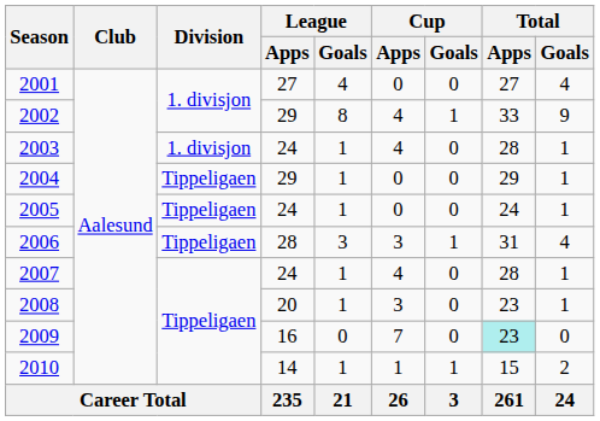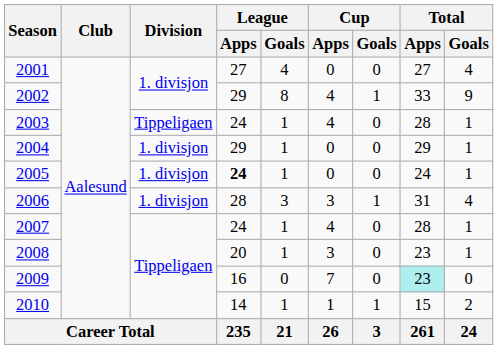2003 | Division: 1. divisjon -> Tippeligaen
2004 | Division: Tippeligaen -> 1. divisjon
2005 | Division: Tippeligaen -> 1. divisjon
2005 | League / Apps: normal -> bold
2006 | Division: Tippeligaen -> 1. divisjon
